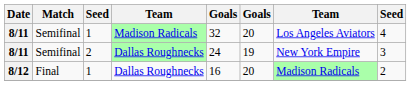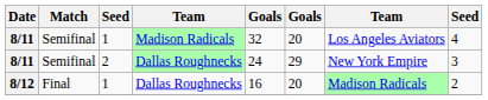8/11 / 2 | column 6: 19 -> 29
